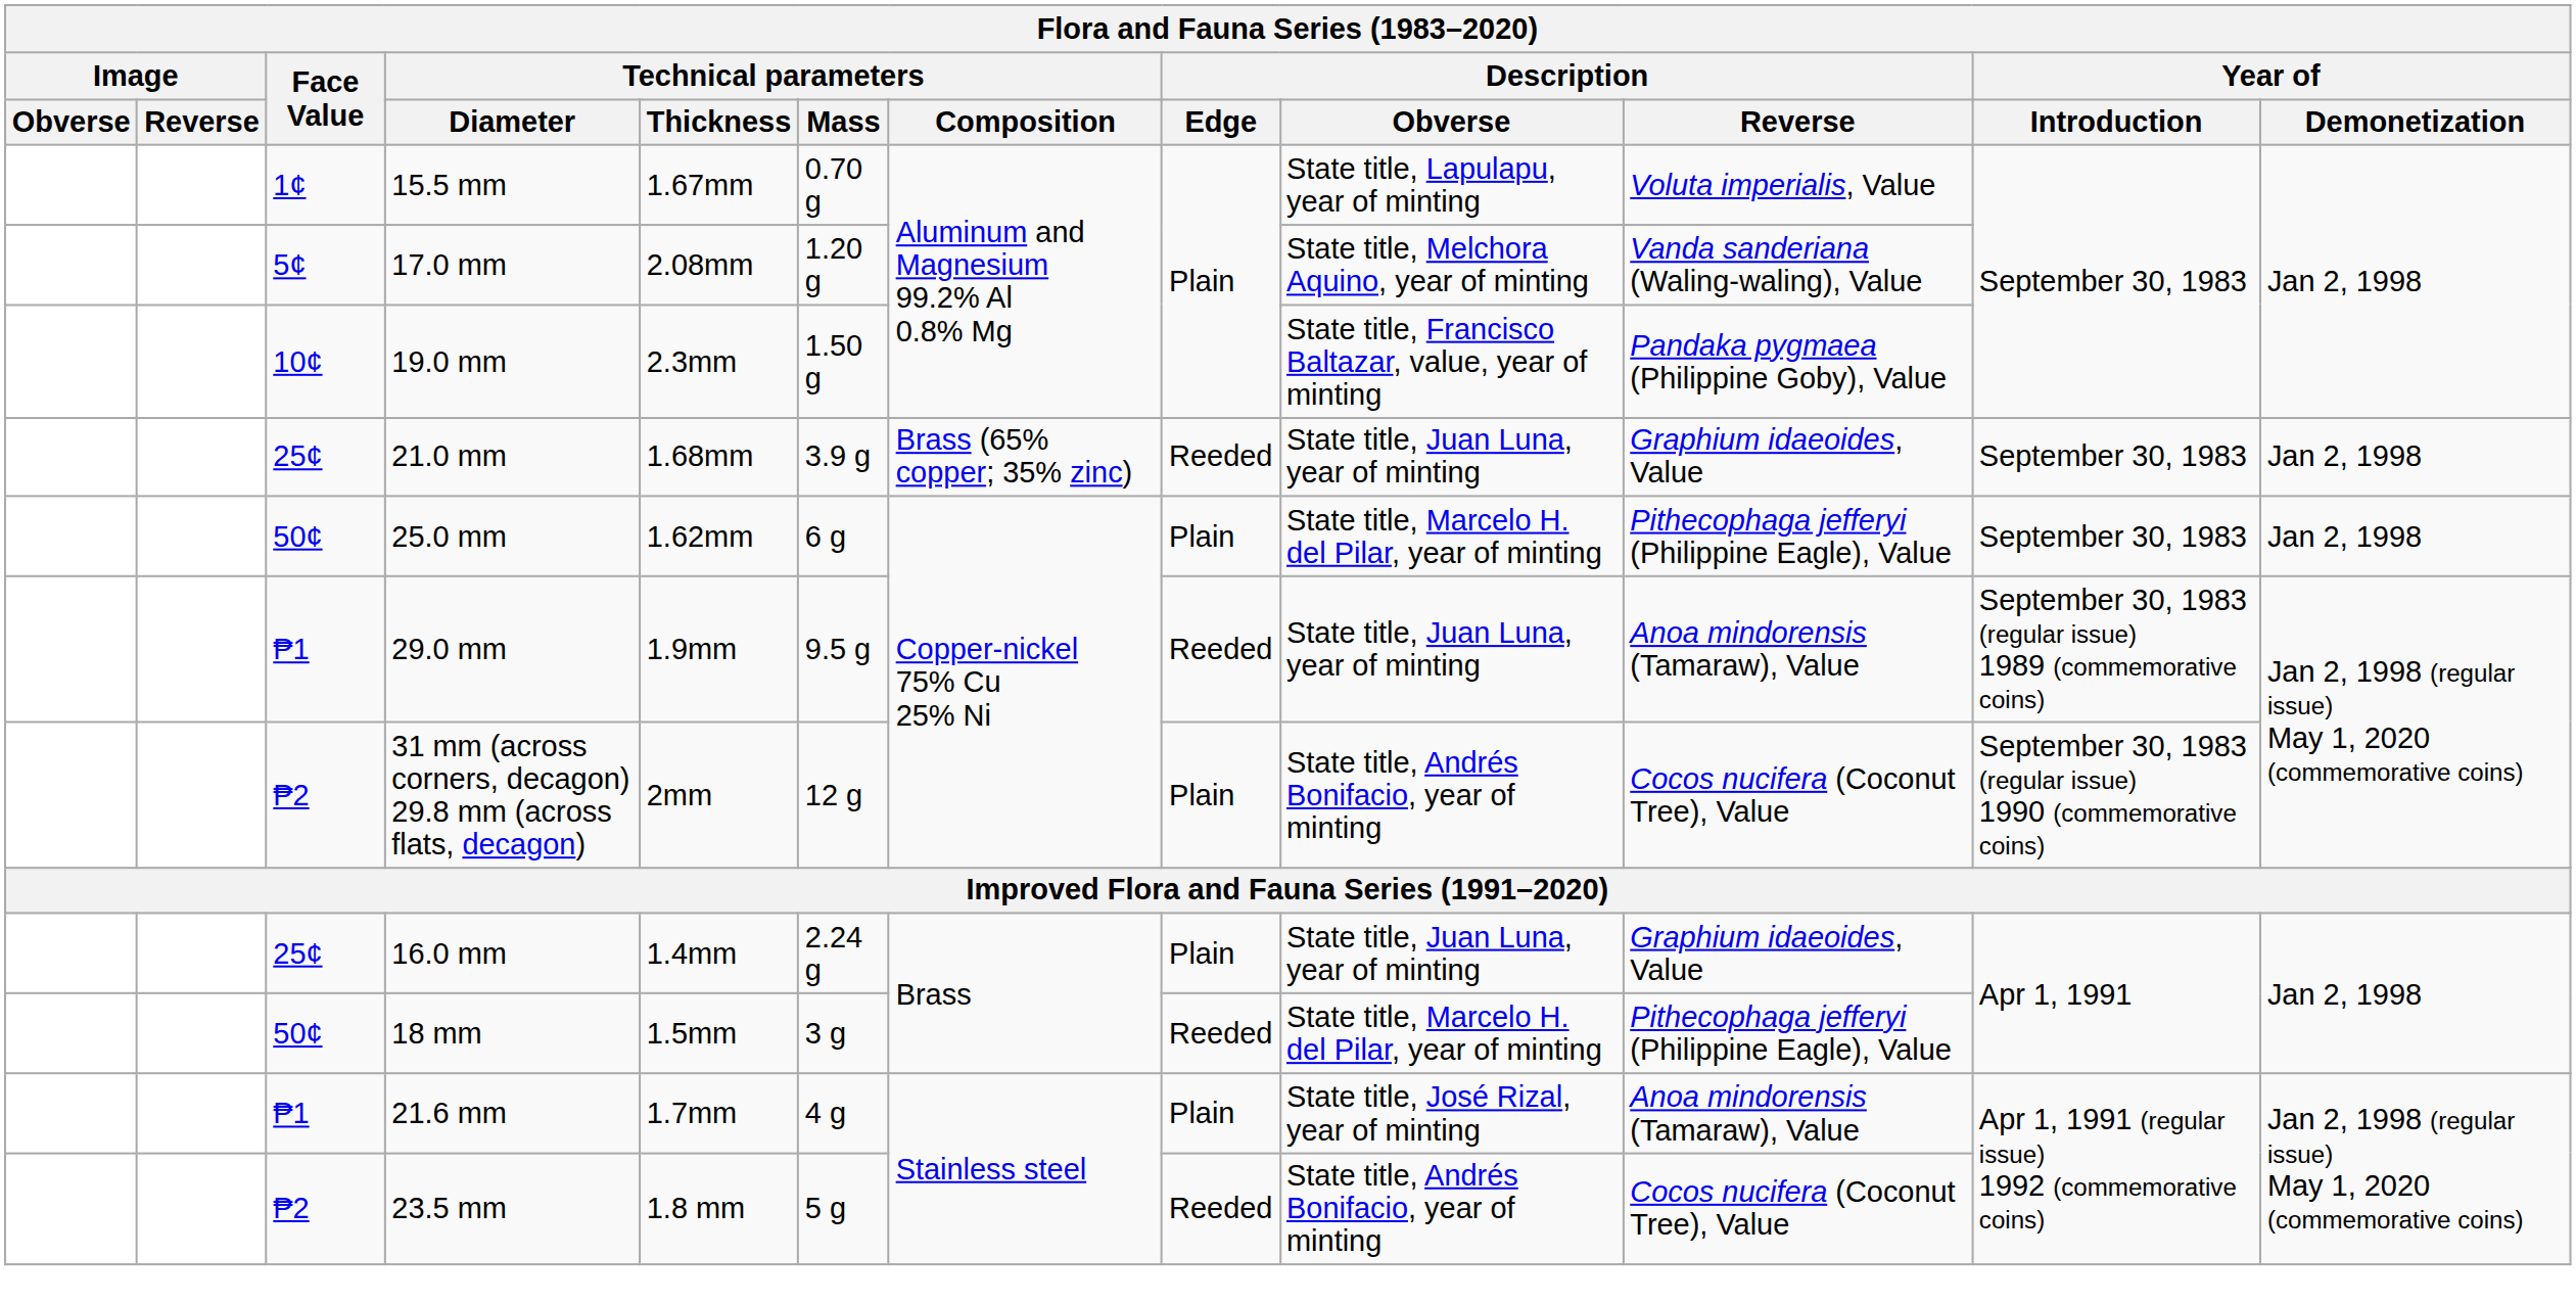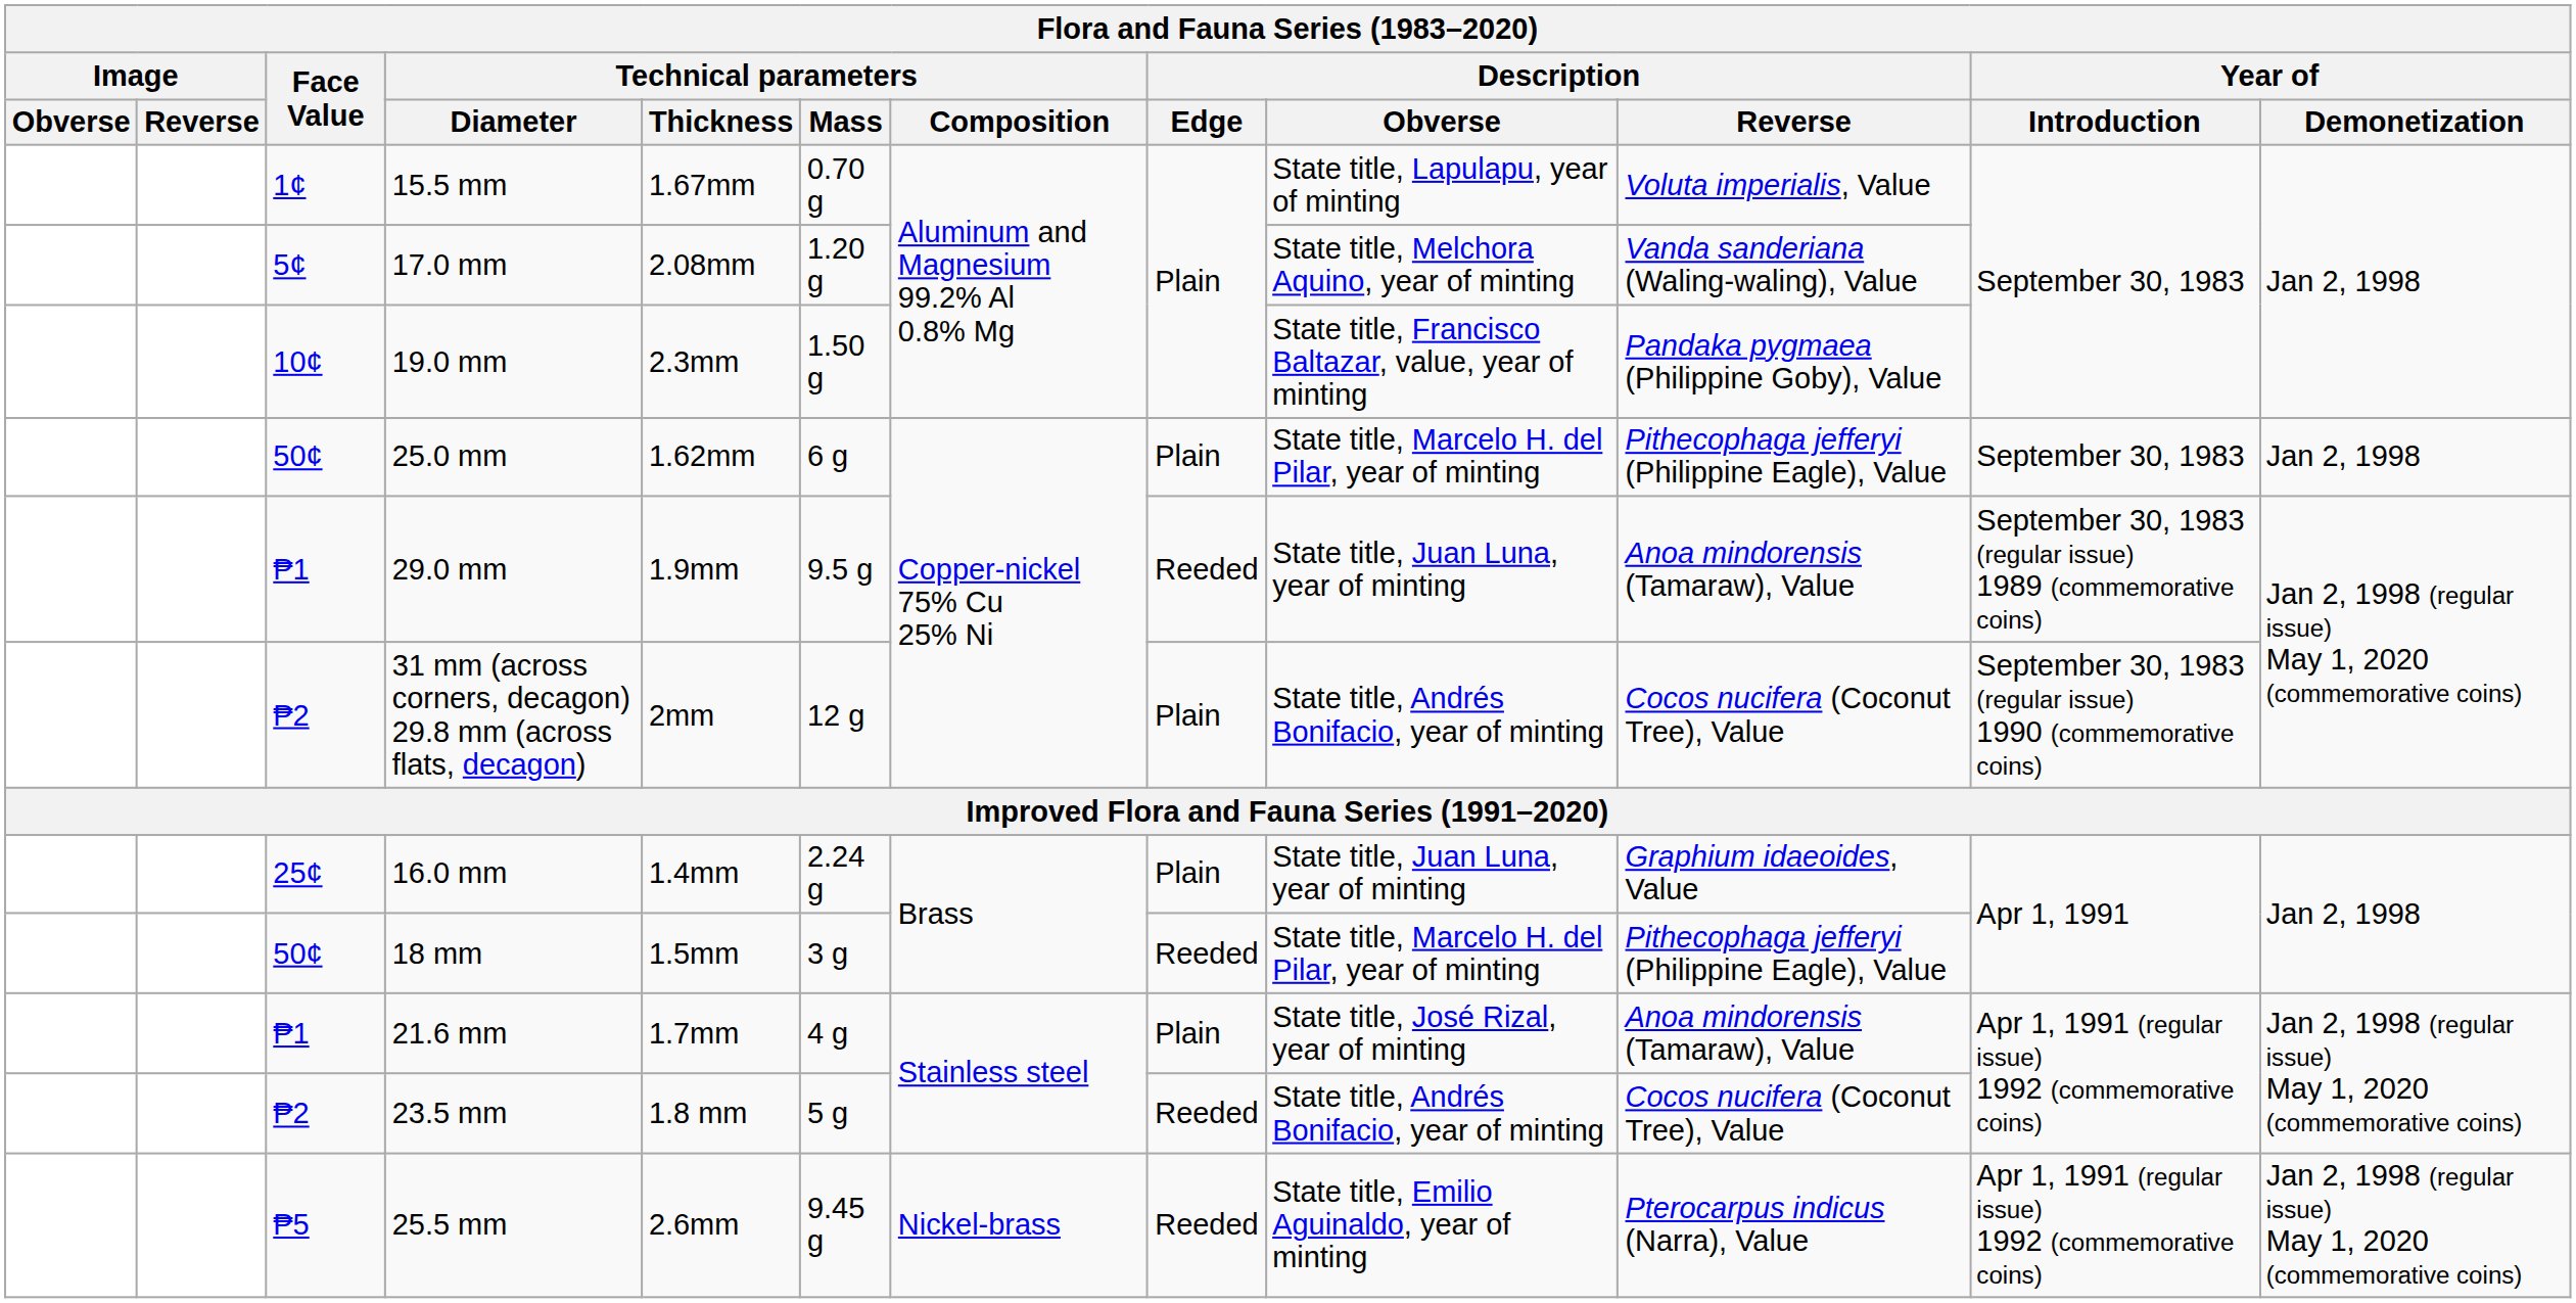- row: 25¢ | 21.0 mm | 1.68mm | 3.9 g | Brass (65% copper; 35% zinc) | Reeded | State title, Juan Luna, year of minting | Graphium idaeoides, Value | September 30, 1983 | Jan 2, 1998
+ row: ₱5 | 25.5 mm | 2.6mm | 9.45 g | Nickel-brass | Reeded | State title, Emilio Aguinaldo, year of minting | Pterocarpus indicus (Narra), Value | Apr 1, 1991 (regular issue) 1992 (commemorative coins) | Jan 2, 1998 (regular issue) May 1, 2020 (commemorative coins)
